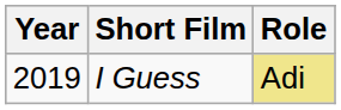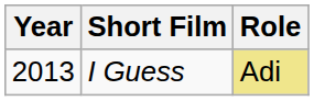I Guess | Year: 2019 -> 2013
